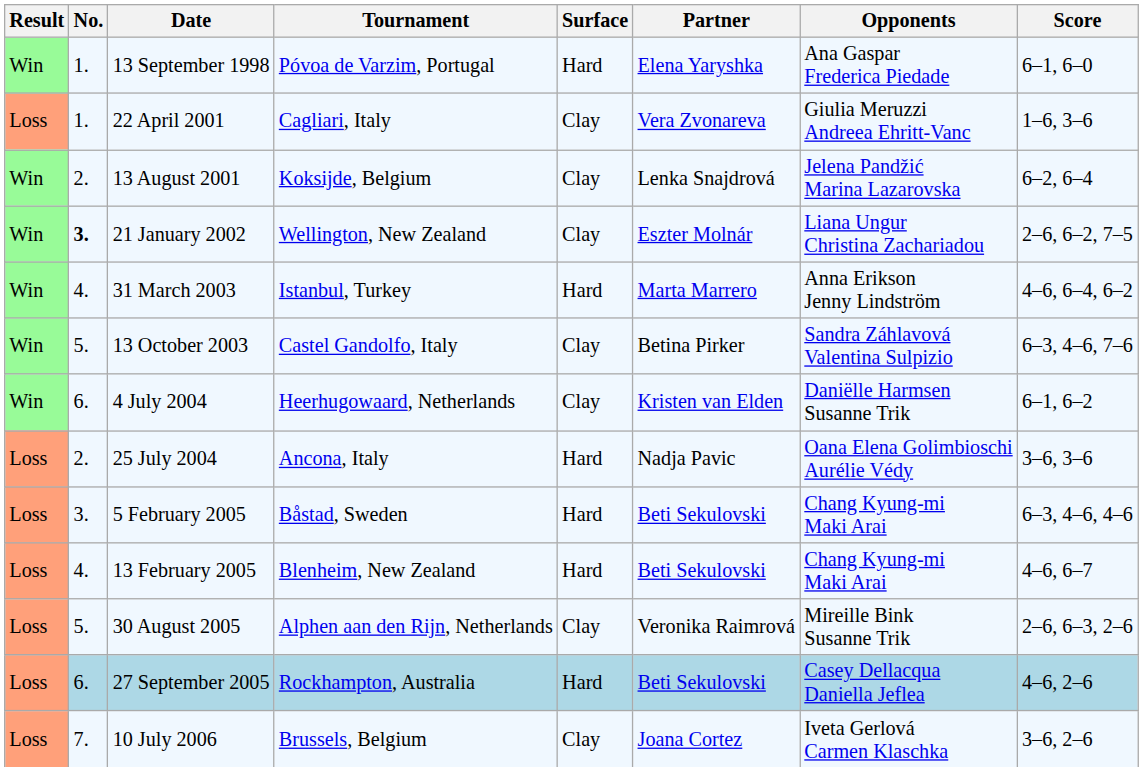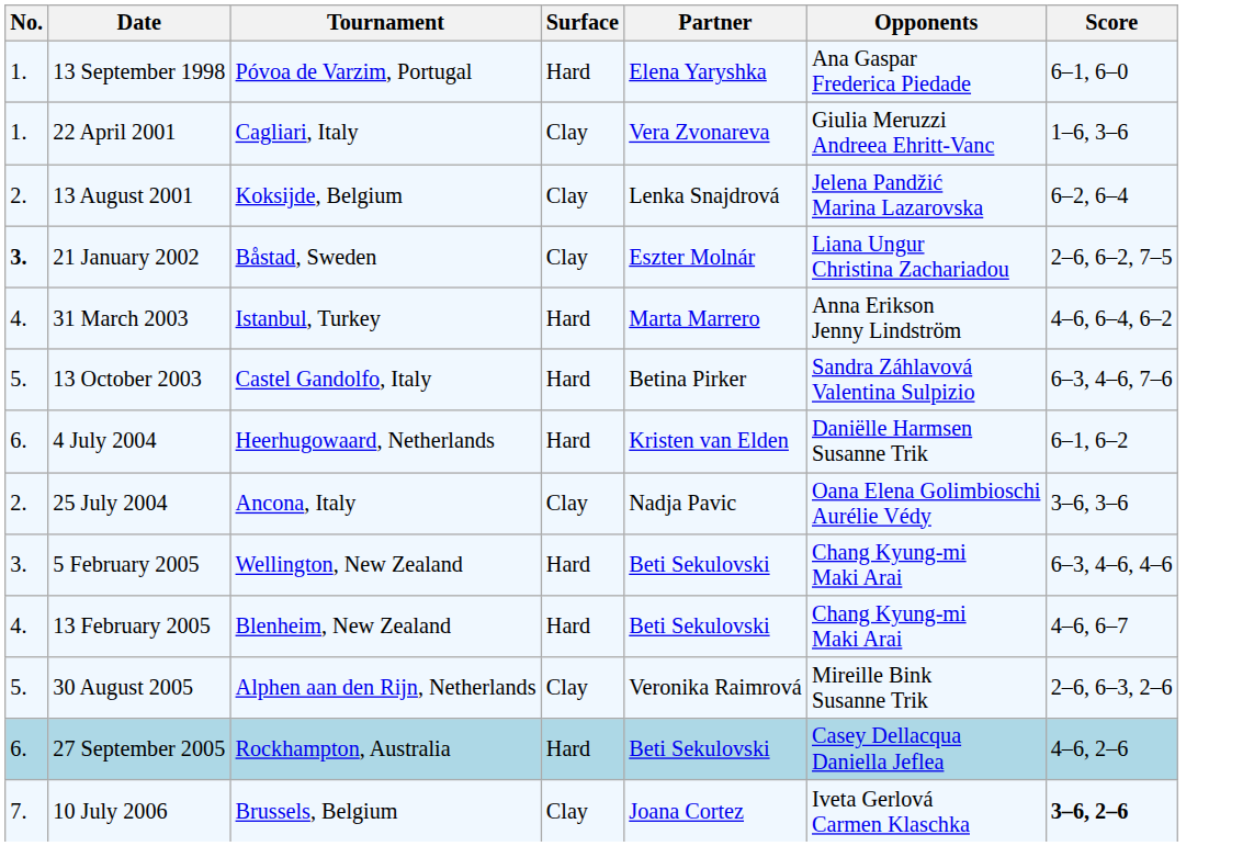- column: Result | Win | Loss | Win | Win | Win | Win | Win | Loss | Loss | Loss | Loss | Loss | Loss
21 January 2002 | Tournament: Wellington, New Zealand -> Båstad, Sweden
13 October 2003 | Surface: Clay -> Hard
4 July 2004 | Surface: Clay -> Hard
25 July 2004 | Surface: Hard -> Clay
5 February 2005 | Tournament: Båstad, Sweden -> Wellington, New Zealand
10 July 2006 | Score: normal -> bold
